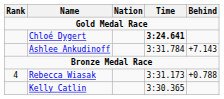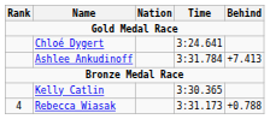Chloé Dygert | Time: bold -> normal
Ashlee Ankudinoff | Behind: +7.143 -> +7.413
rows swapped: Kelly Catlin <-> Rebecca Wiasak
